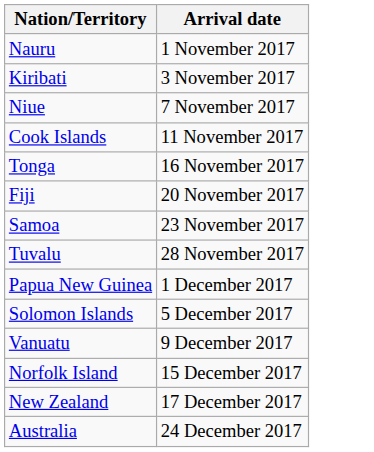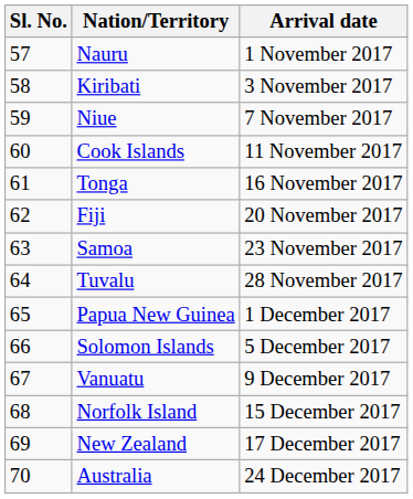+ column: Sl. No. | 57 | 58 | 59 | 60 | 61 | 62 | 63 | 64 | 65 | 66 | 67 | 68 | 69 | 70
